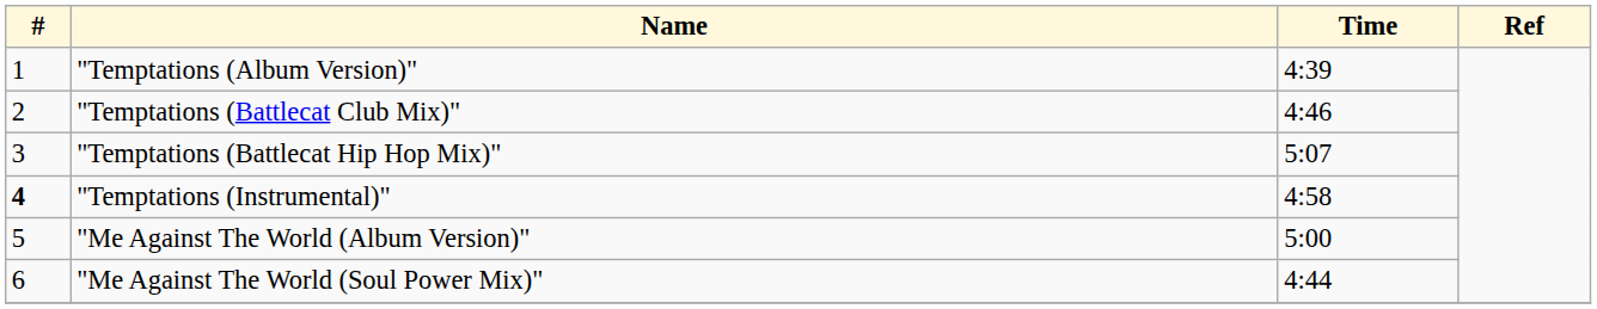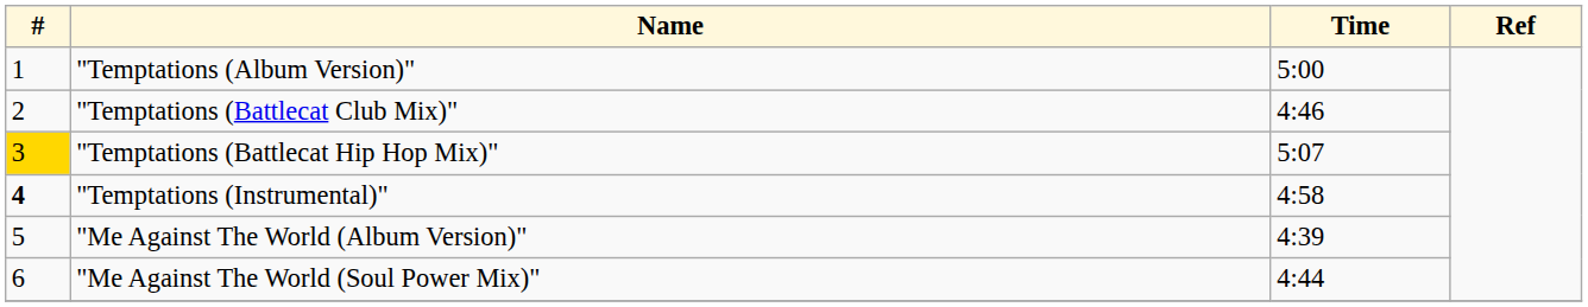"Temptations (Album Version)" | Time: 4:39 -> 5:00
"Temptations (Battlecat Hip Hop Mix)" | #: no background -> gold background
"Me Against The World (Album Version)" | Time: 5:00 -> 4:39
